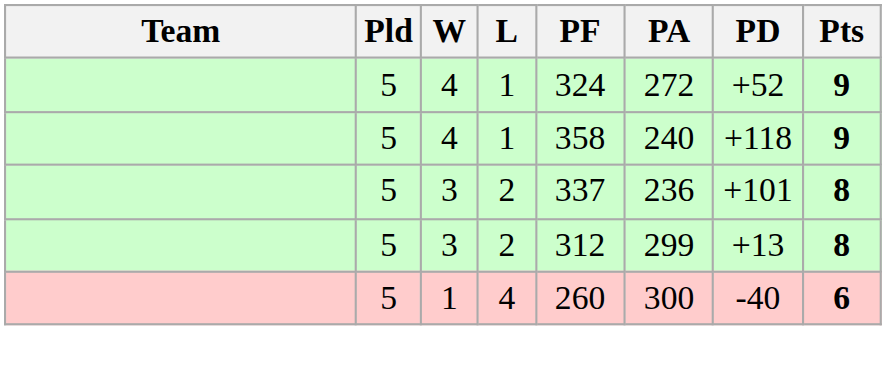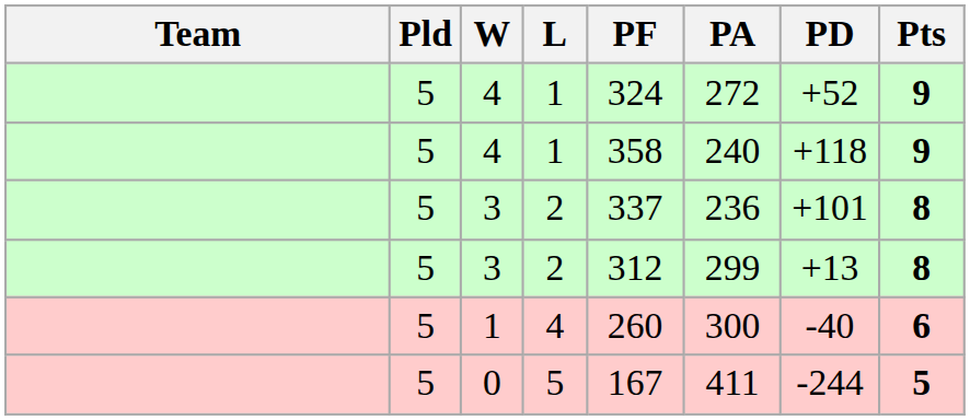+ row: 5 | 0 | 5 | 167 | 411 | -244 | 5
